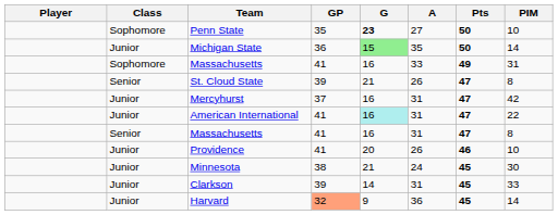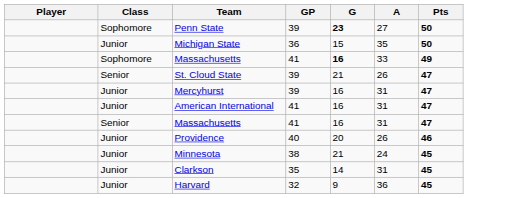- column: PIM | 10 | 14 | 31 | 8 | 42 | 22 | 8 | 10 | 30 | 33 | 14
Penn State | GP: 35 -> 39
Michigan State | G: lightgreen background -> no background
Sophomore / Massachusetts | G: normal -> bold
Mercyhurst | GP: 37 -> 39
American International | G: paleturquoise background -> no background
Providence | GP: 41 -> 40
Clarkson | GP: 39 -> 35
Harvard | GP: lightsalmon background -> no background
